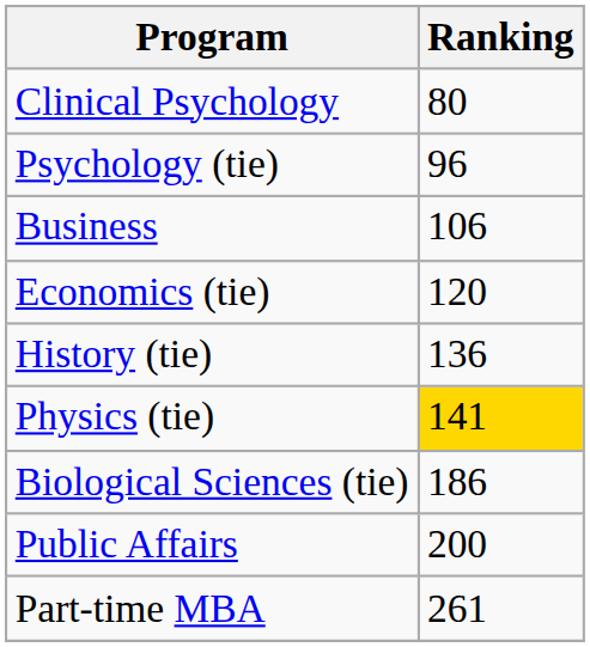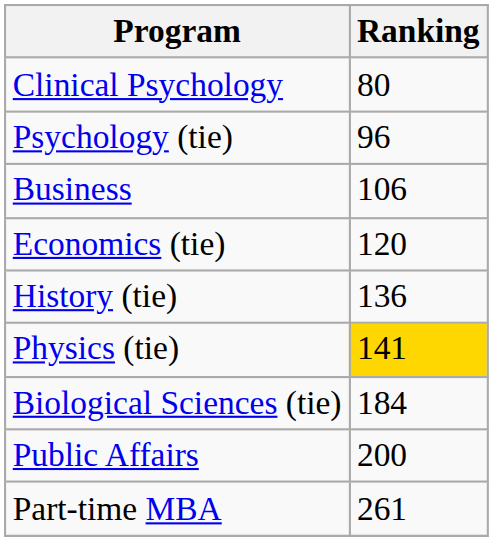Biological Sciences (tie) | Ranking: 186 -> 184
